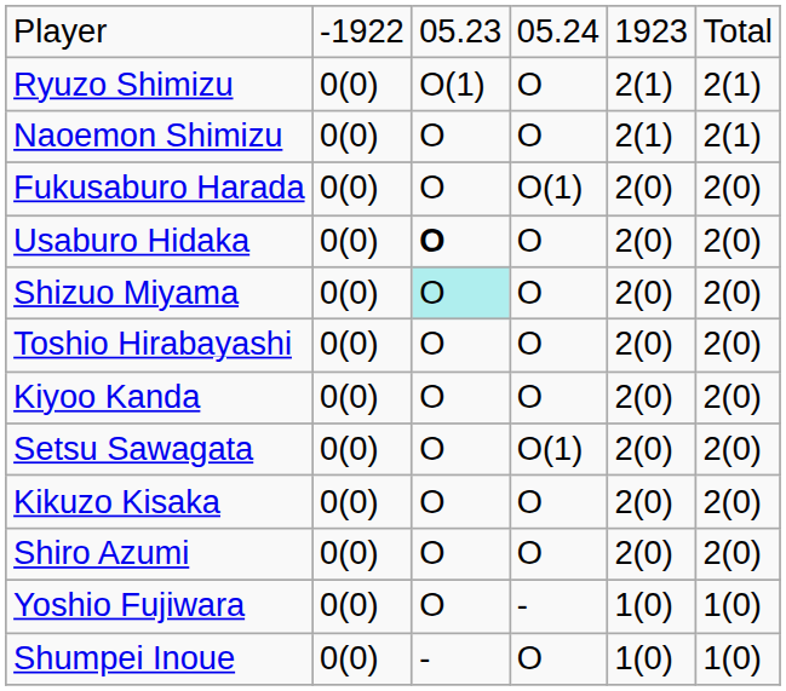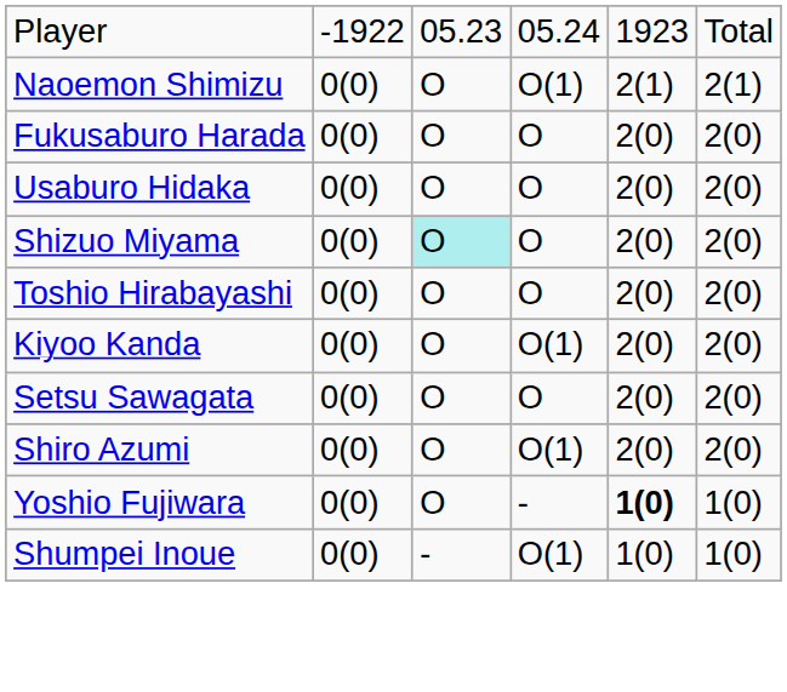- row: Ryuzo Shimizu | 0(0) | O(1) | O | 2(1) | 2(1)
Naoemon Shimizu | column 4: O -> O(1)
Fukusaburo Harada | column 4: O(1) -> O
Usaburo Hidaka | column 3: bold -> normal
Kiyoo Kanda | column 4: O -> O(1)
Setsu Sawagata | column 4: O(1) -> O
- row: Kikuzo Kisaka | 0(0) | O | O | 2(0) | 2(0)
Shiro Azumi | column 4: O -> O(1)
Yoshio Fujiwara | column 5: normal -> bold
Shumpei Inoue | column 4: O -> O(1)
